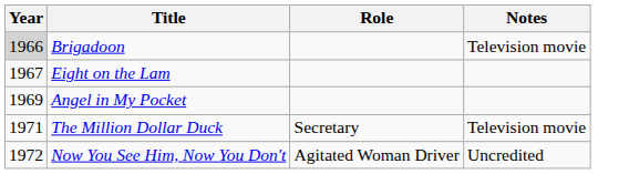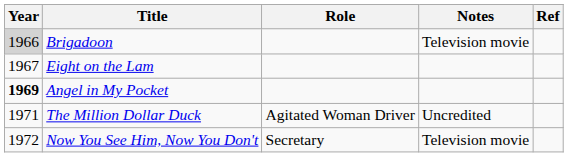+ column: Ref
Angel in My Pocket | Year: normal -> bold
The Million Dollar Duck | Role: Secretary -> Agitated Woman Driver
The Million Dollar Duck | Notes: Television movie -> Uncredited
Now You See Him, Now You Don't | Role: Agitated Woman Driver -> Secretary
Now You See Him, Now You Don't | Notes: Uncredited -> Television movie
